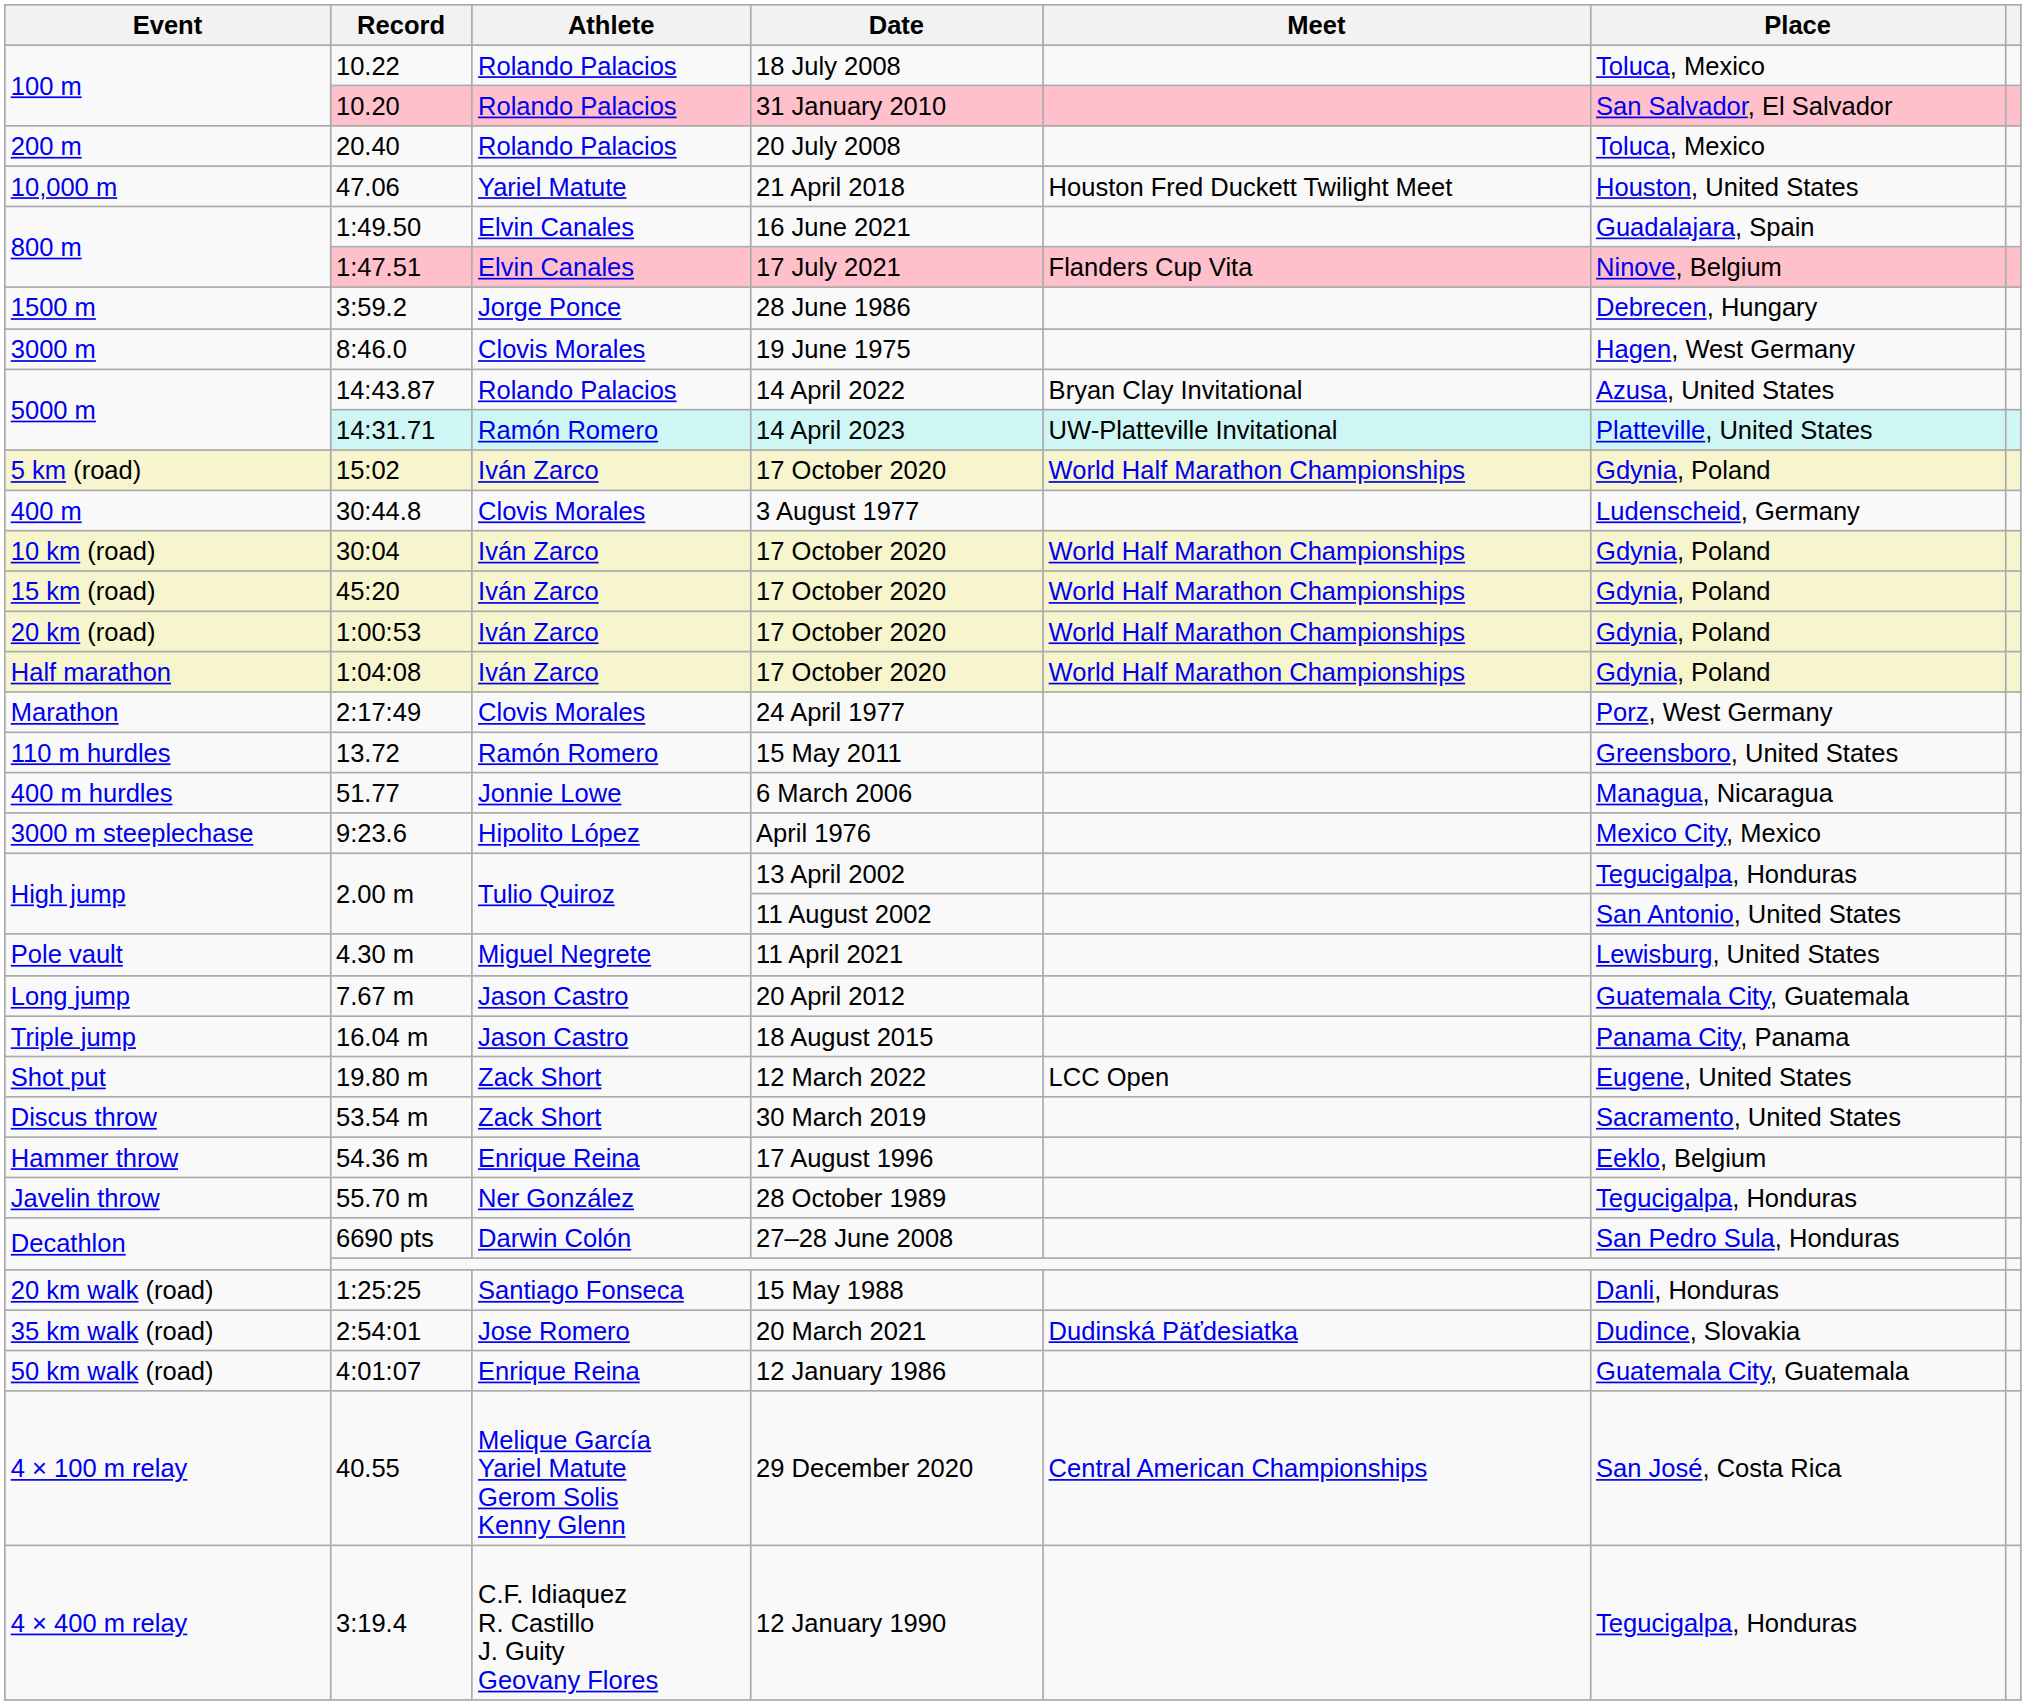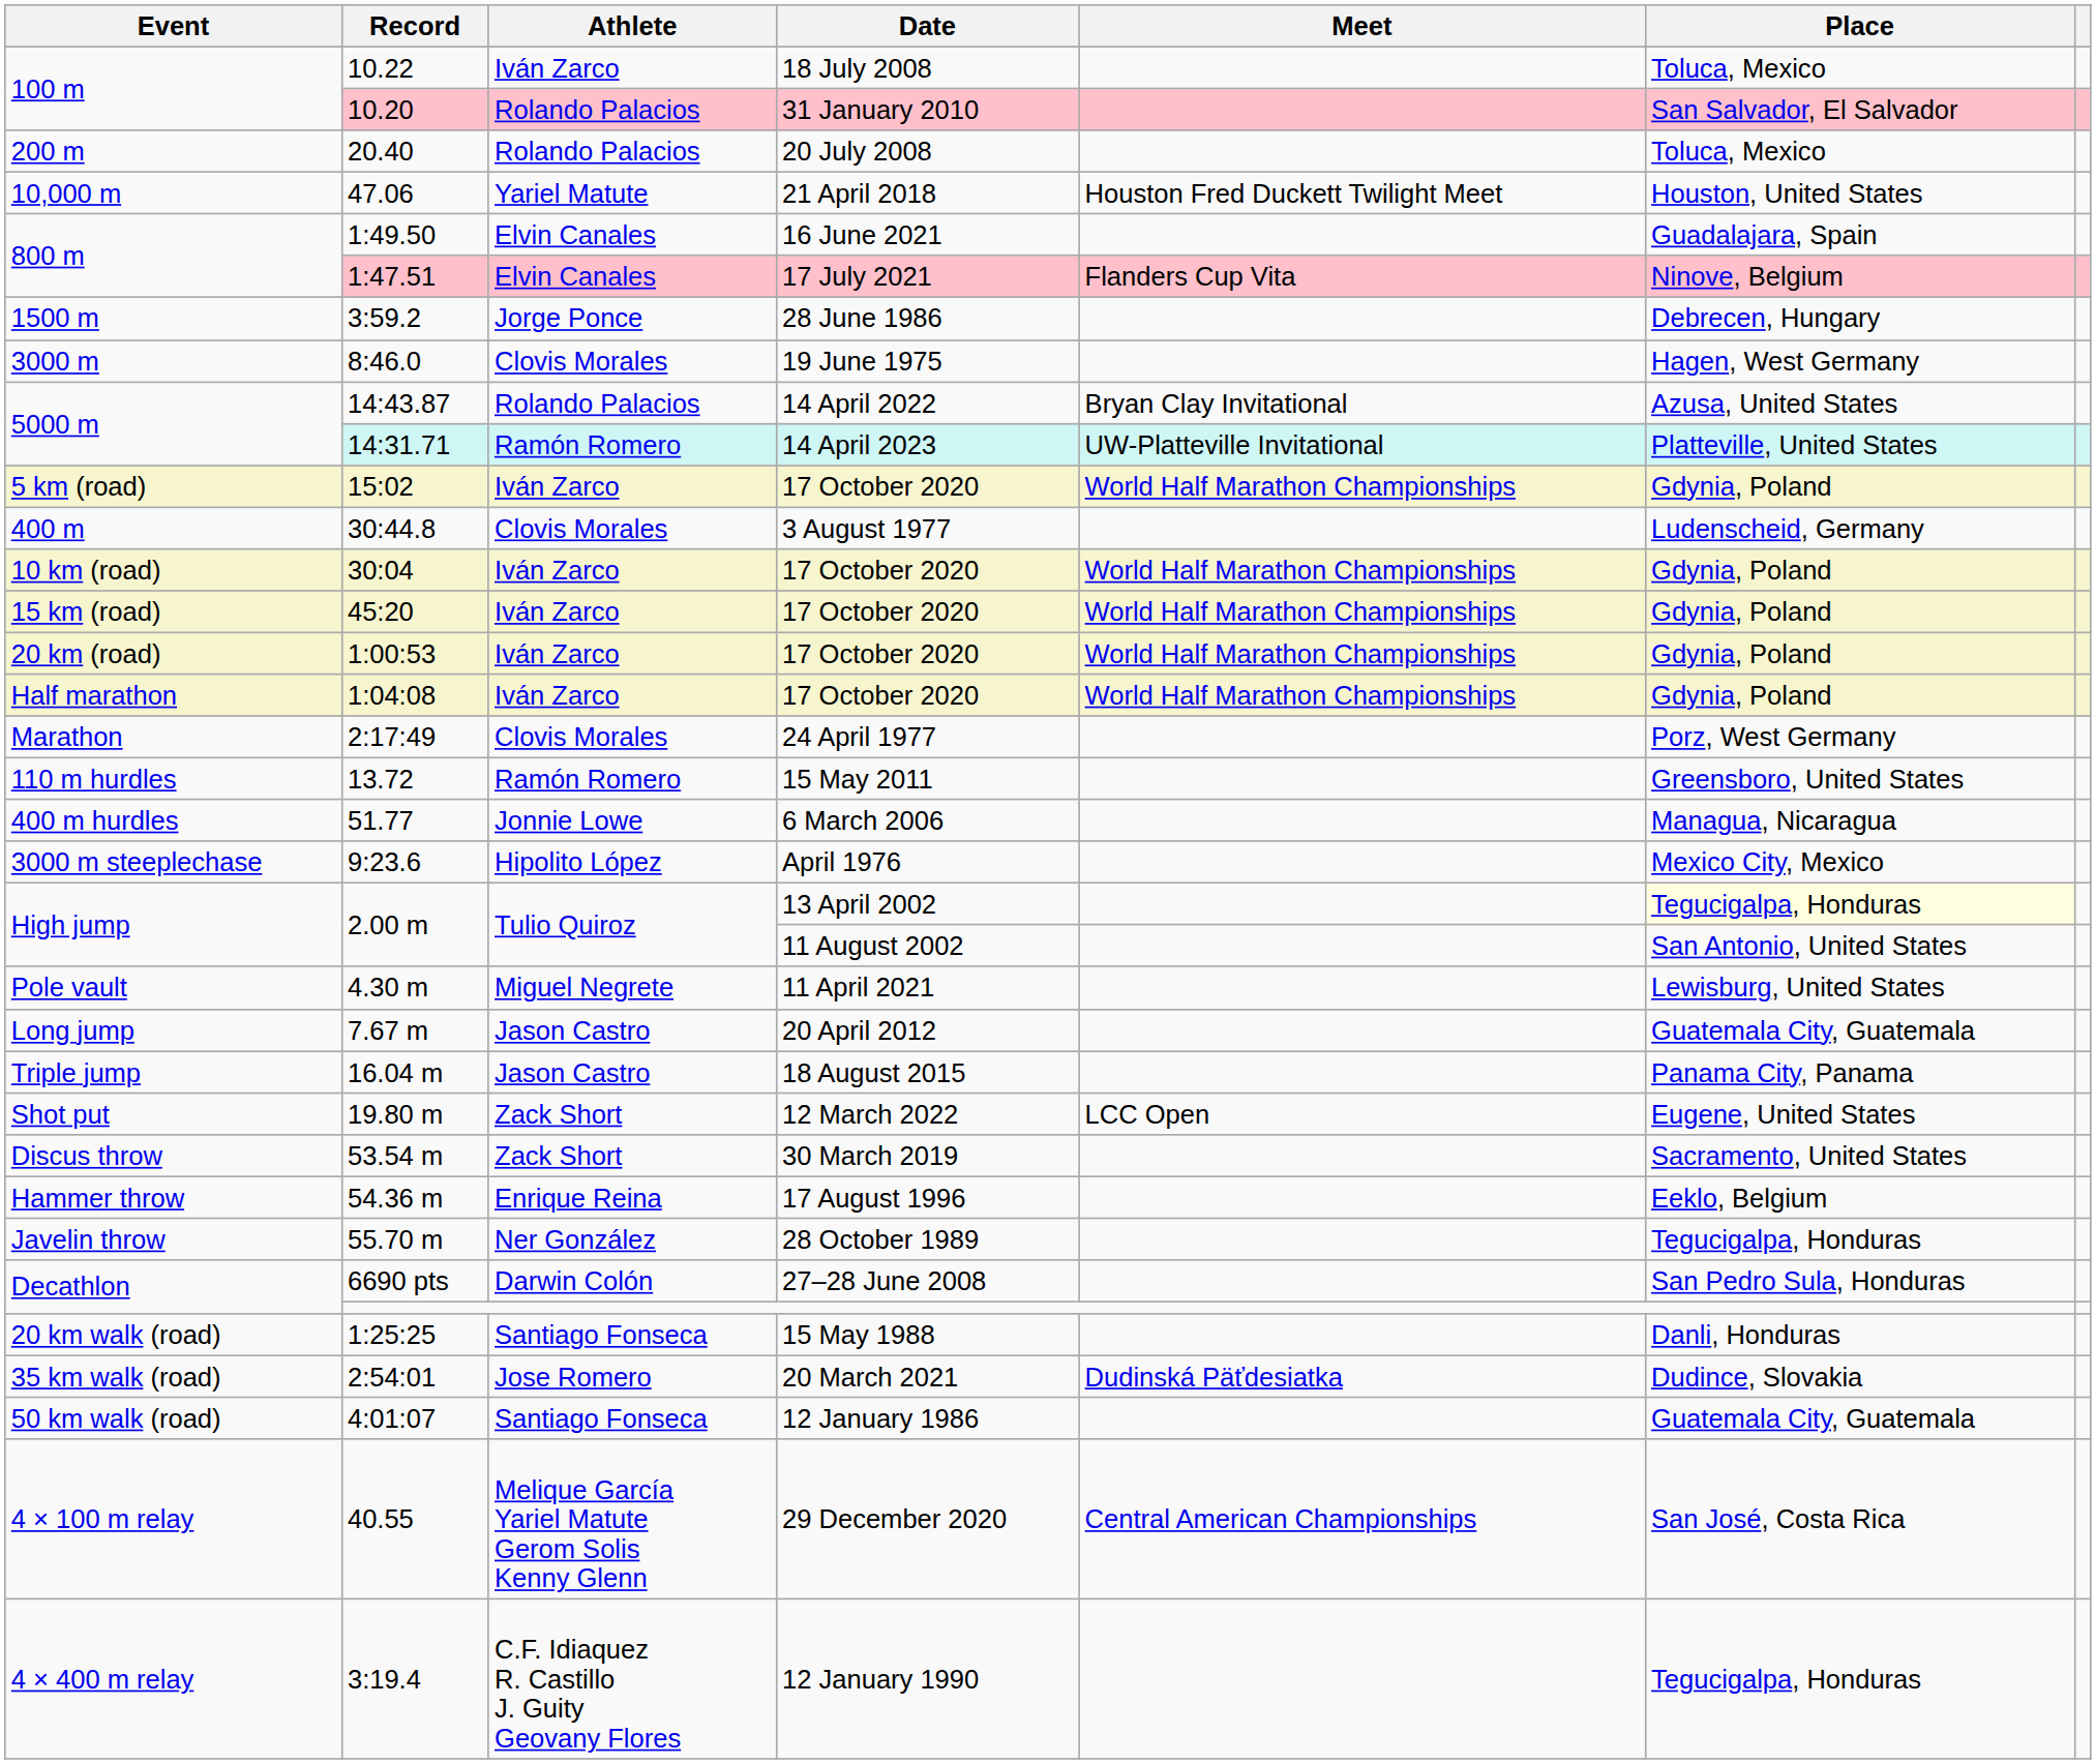10.22 | Athlete: Rolando Palacios -> Iván Zarco
2.00 m / 13 April 2002 | Place: no background -> lightyellow background
4:01:07 | Athlete: Enrique Reina -> Santiago Fonseca
